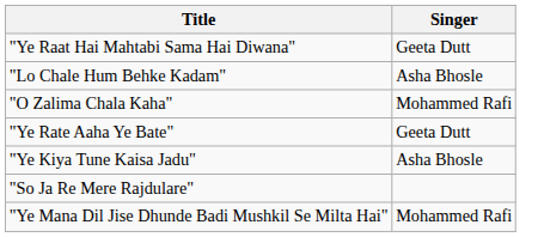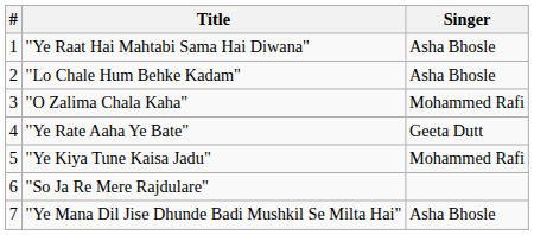+ column: # | 1 | 2 | 3 | 4 | 5 | 6 | 7
"Ye Raat Hai Mahtabi Sama Hai Diwana" | Singer: Geeta Dutt -> Asha Bhosle
"Ye Kiya Tune Kaisa Jadu" | Singer: Asha Bhosle -> Mohammed Rafi
"Ye Mana Dil Jise Dhunde Badi Mushkil Se Milta Hai" | Singer: Mohammed Rafi -> Asha Bhosle
